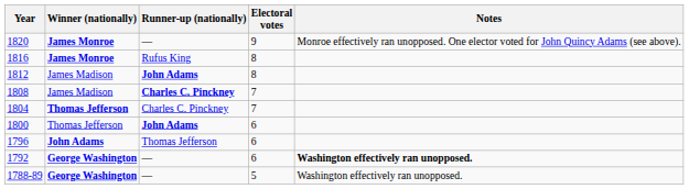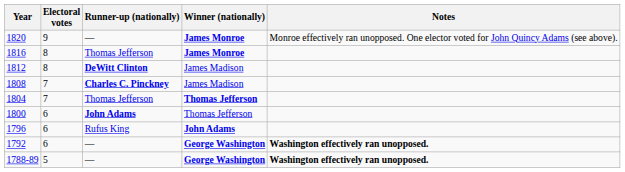columns swapped: Winner (nationally) <-> Electoral votes
1816 | Runner-up (nationally): Rufus King -> Thomas Jefferson
1812 | Runner-up (nationally): John Adams -> DeWitt Clinton
1804 | Runner-up (nationally): Charles C. Pinckney -> Thomas Jefferson
1796 | Runner-up (nationally): Thomas Jefferson -> Rufus King
1788-89 | Notes: normal -> bold
